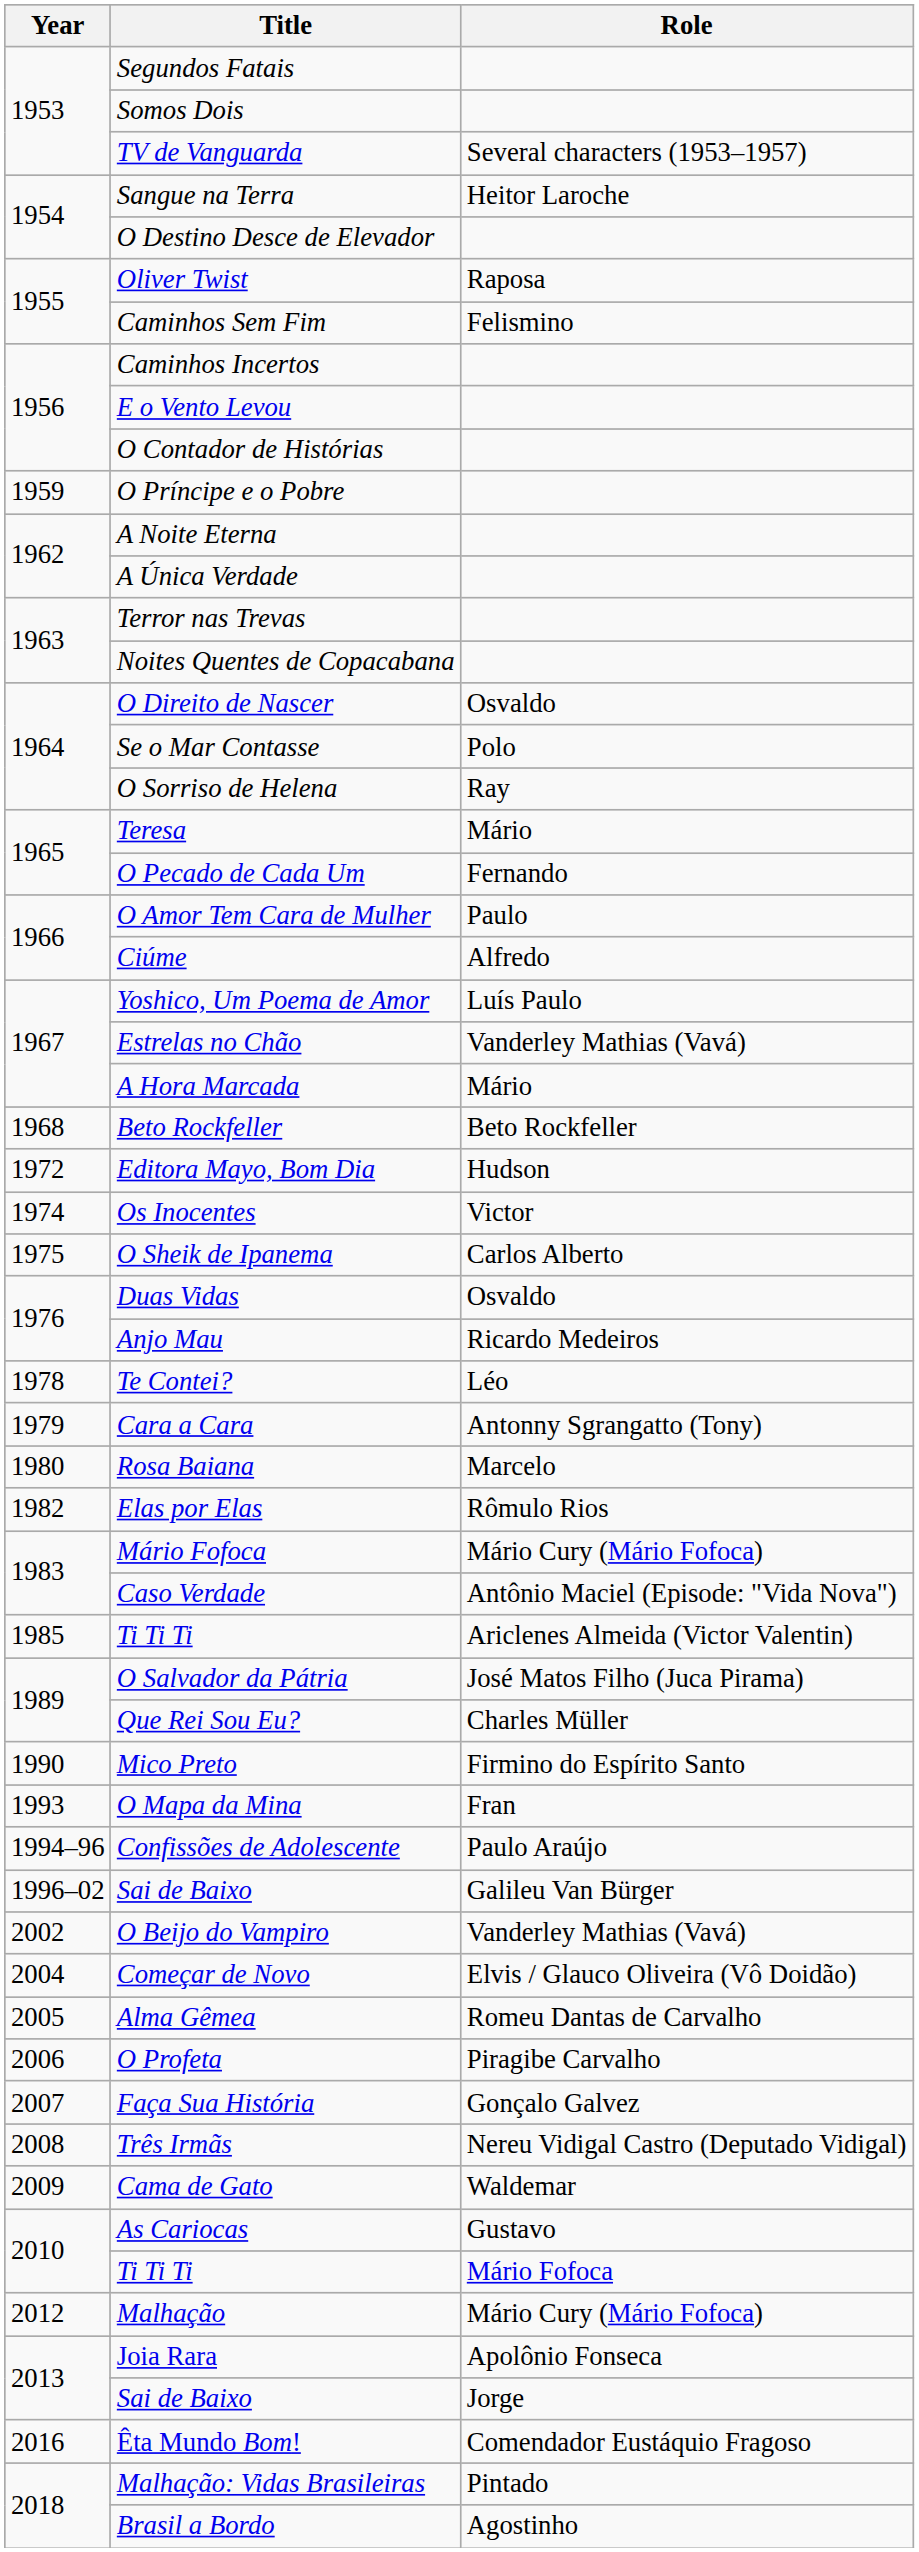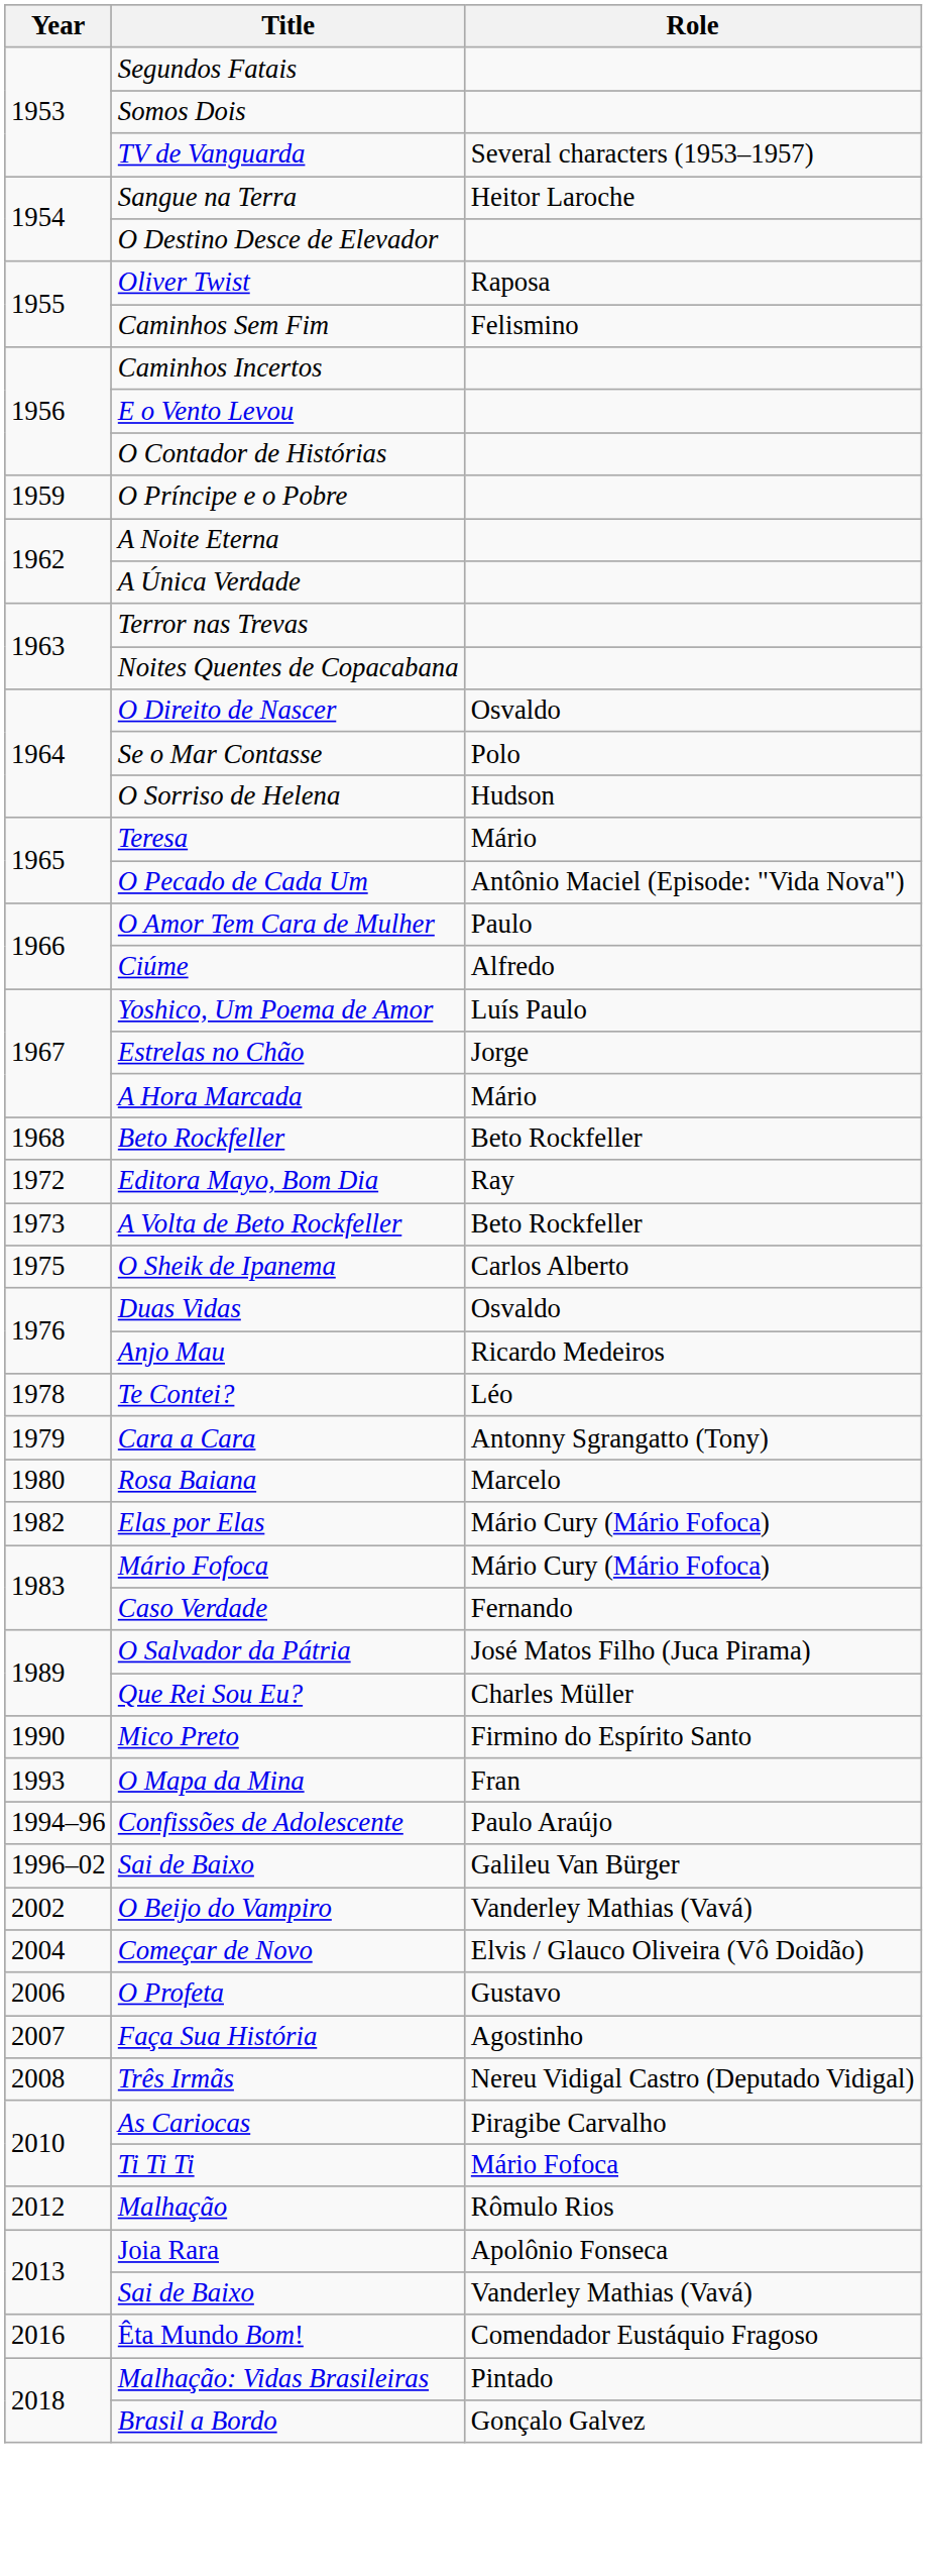O Sorriso de Helena | Role: Ray -> Hudson
O Pecado de Cada Um | Role: Fernando -> Antônio Maciel (Episode: "Vida Nova")
Estrelas no Chão | Role: Vanderley Mathias (Vavá) -> Jorge
Editora Mayo, Bom Dia | Role: Hudson -> Ray
+ row: 1973 | A Volta de Beto Rockfeller | Beto Rockfeller
- row: 1974 | Os Inocentes | Victor
Elas por Elas | Role: Rômulo Rios -> Mário Cury (Mário Fofoca)
Caso Verdade | Role: Antônio Maciel (Episode: "Vida Nova") -> Fernando
- row: 1985 | Ti Ti Ti | Ariclenes Almeida (Victor Valentin)
- row: 2005 | Alma Gêmea | Romeu Dantas de Carvalho
O Profeta | Role: Piragibe Carvalho -> Gustavo
Faça Sua História | Role: Gonçalo Galvez -> Agostinho
- row: 2009 | Cama de Gato | Waldemar
As Cariocas | Role: Gustavo -> Piragibe Carvalho
Malhação | Role: Mário Cury (Mário Fofoca) -> Rômulo Rios
2013 / Sai de Baixo | Role: Jorge -> Vanderley Mathias (Vavá)
Brasil a Bordo | Role: Agostinho -> Gonçalo Galvez
